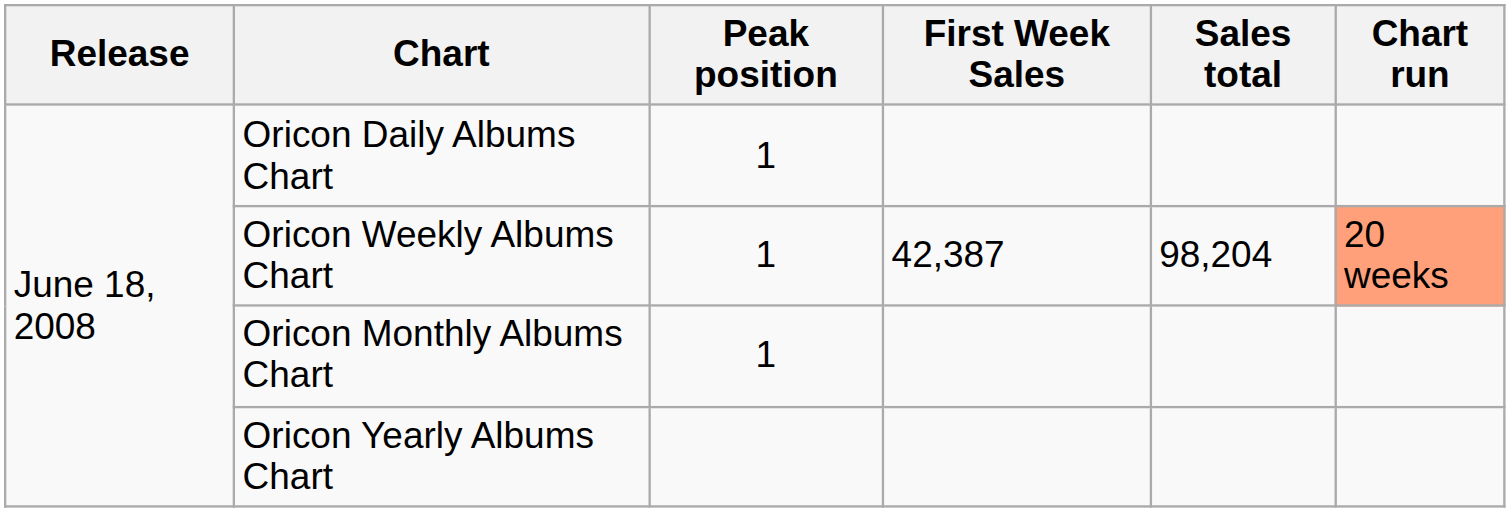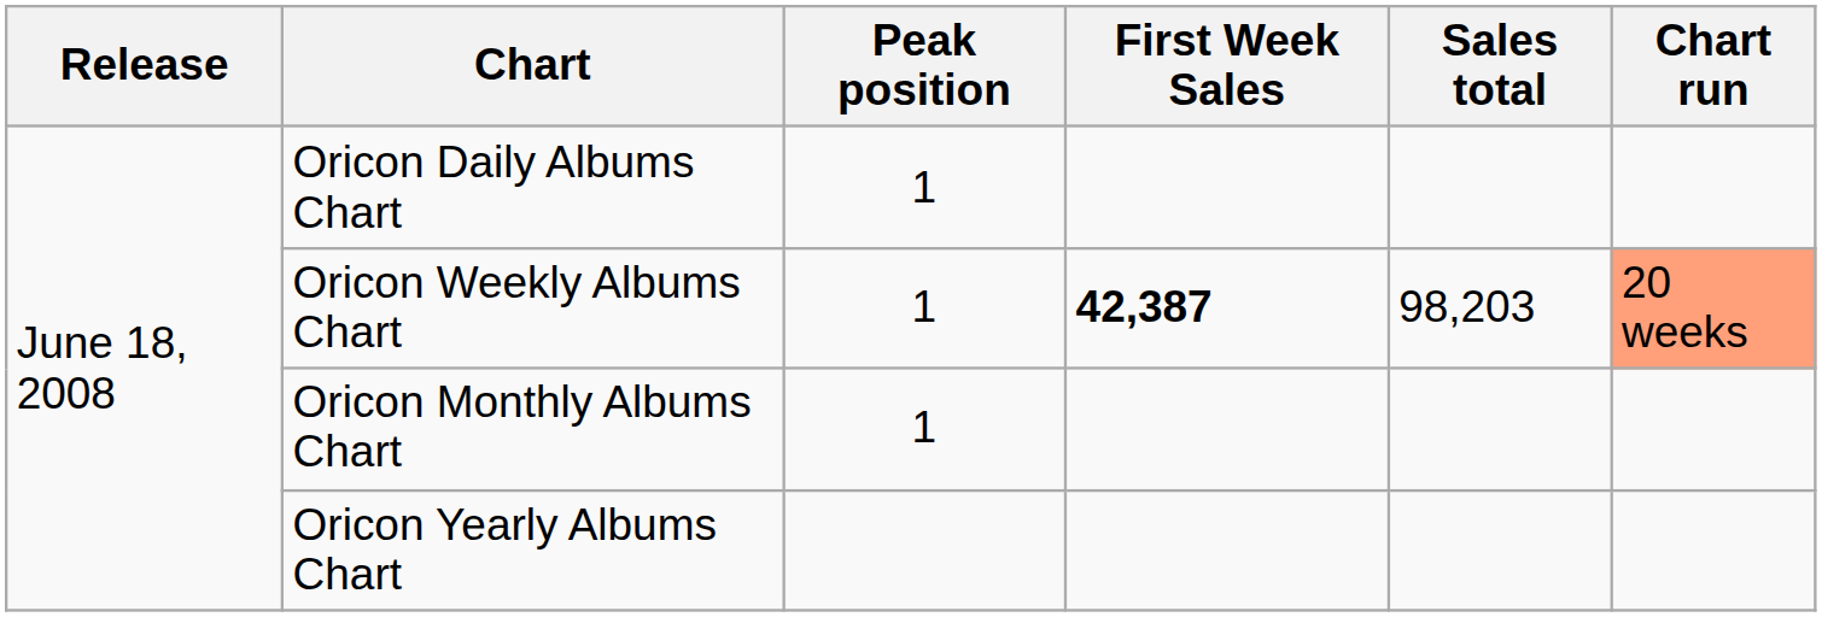Oricon Weekly Albums Chart | First Week Sales: normal -> bold
Oricon Weekly Albums Chart | Sales total: 98,204 -> 98,203
